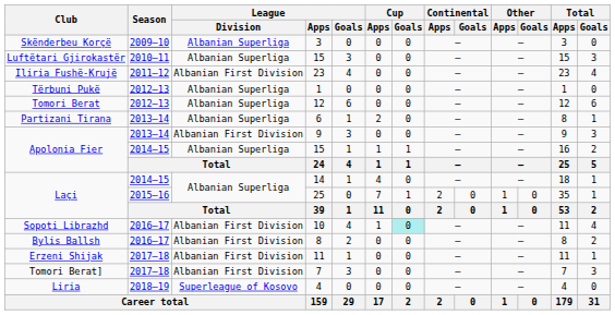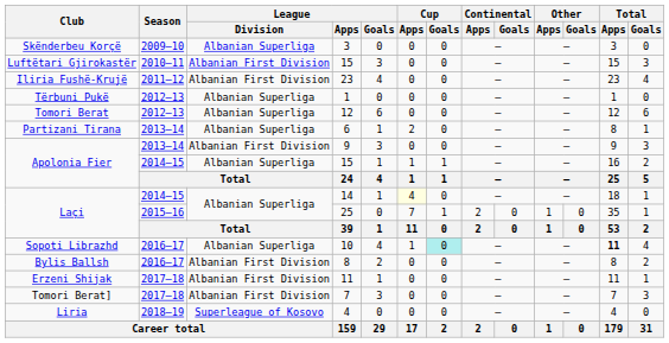Luftëtari Gjirokastër / 15 | League / Division: Albanian Superliga -> Albanian First Division
14 | Cup / Apps: no background -> lightyellow background
10 | League / Division: Albanian First Division -> Albanian Superliga
10 | Total / Apps: normal -> bold
